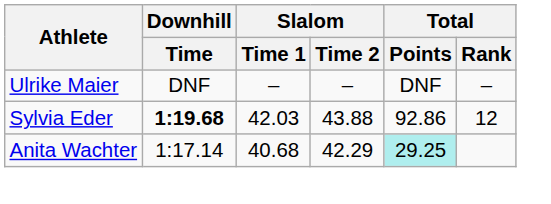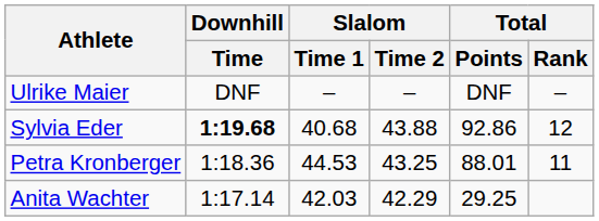Sylvia Eder | Slalom / Time 1: 42.03 -> 40.68
+ row: Petra Kronberger | 1:18.36 | 44.53 | 43.25 | 88.01 | 11
Anita Wachter | Slalom / Time 1: 40.68 -> 42.03
Anita Wachter | Total / Points: paleturquoise background -> no background
